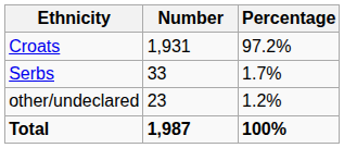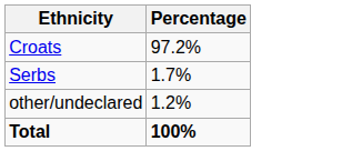- column: Number | 1,931 | 33 | 23 | 1,987
